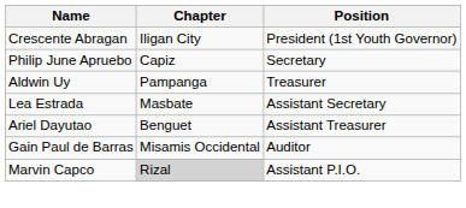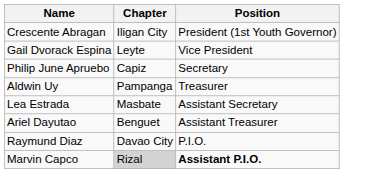+ row: Gail Dvorack Espina | Leyte | Vice President
- row: Gain Paul de Barras | Misamis Occidental | Auditor
+ row: Raymund Diaz | Davao City | P.I.O.
Marvin Capco | Position: normal -> bold
